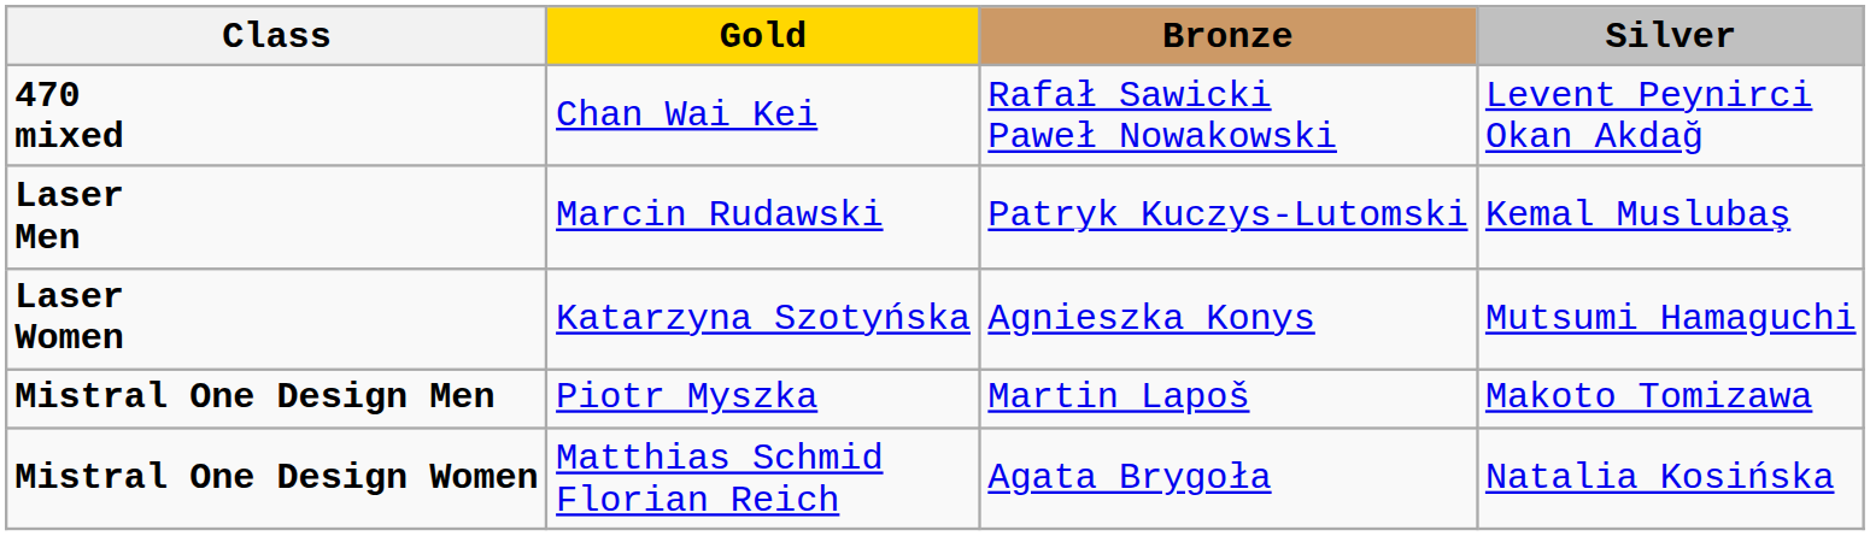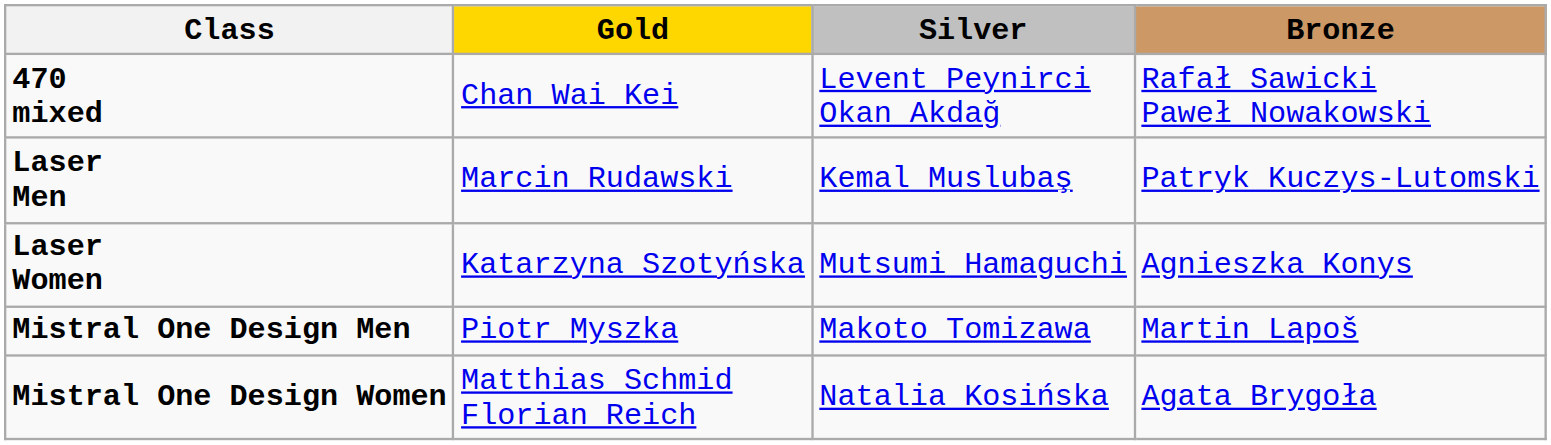columns swapped: Silver <-> Bronze
